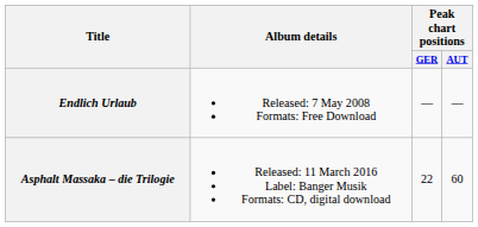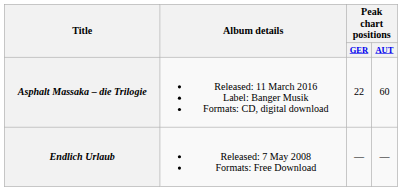rows swapped: Endlich Urlaub <-> Asphalt Massaka – die Trilogie
